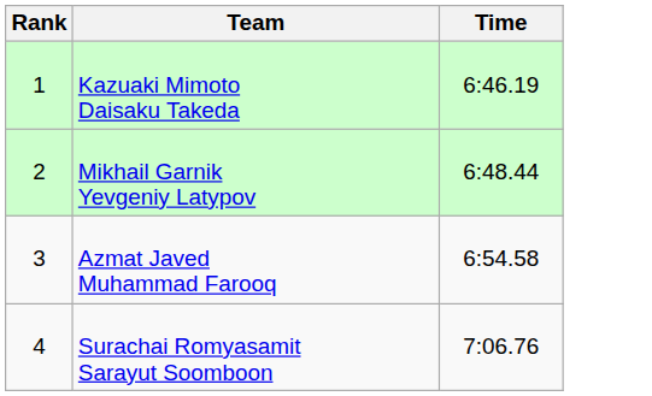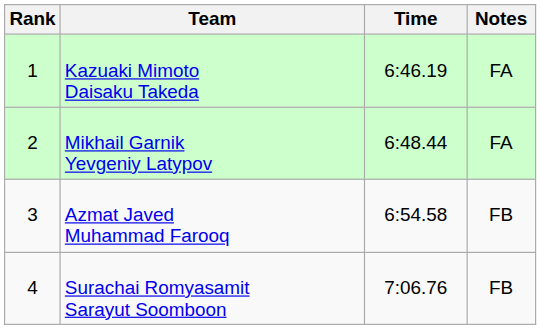+ column: Notes | FA | FA | FB | FB
